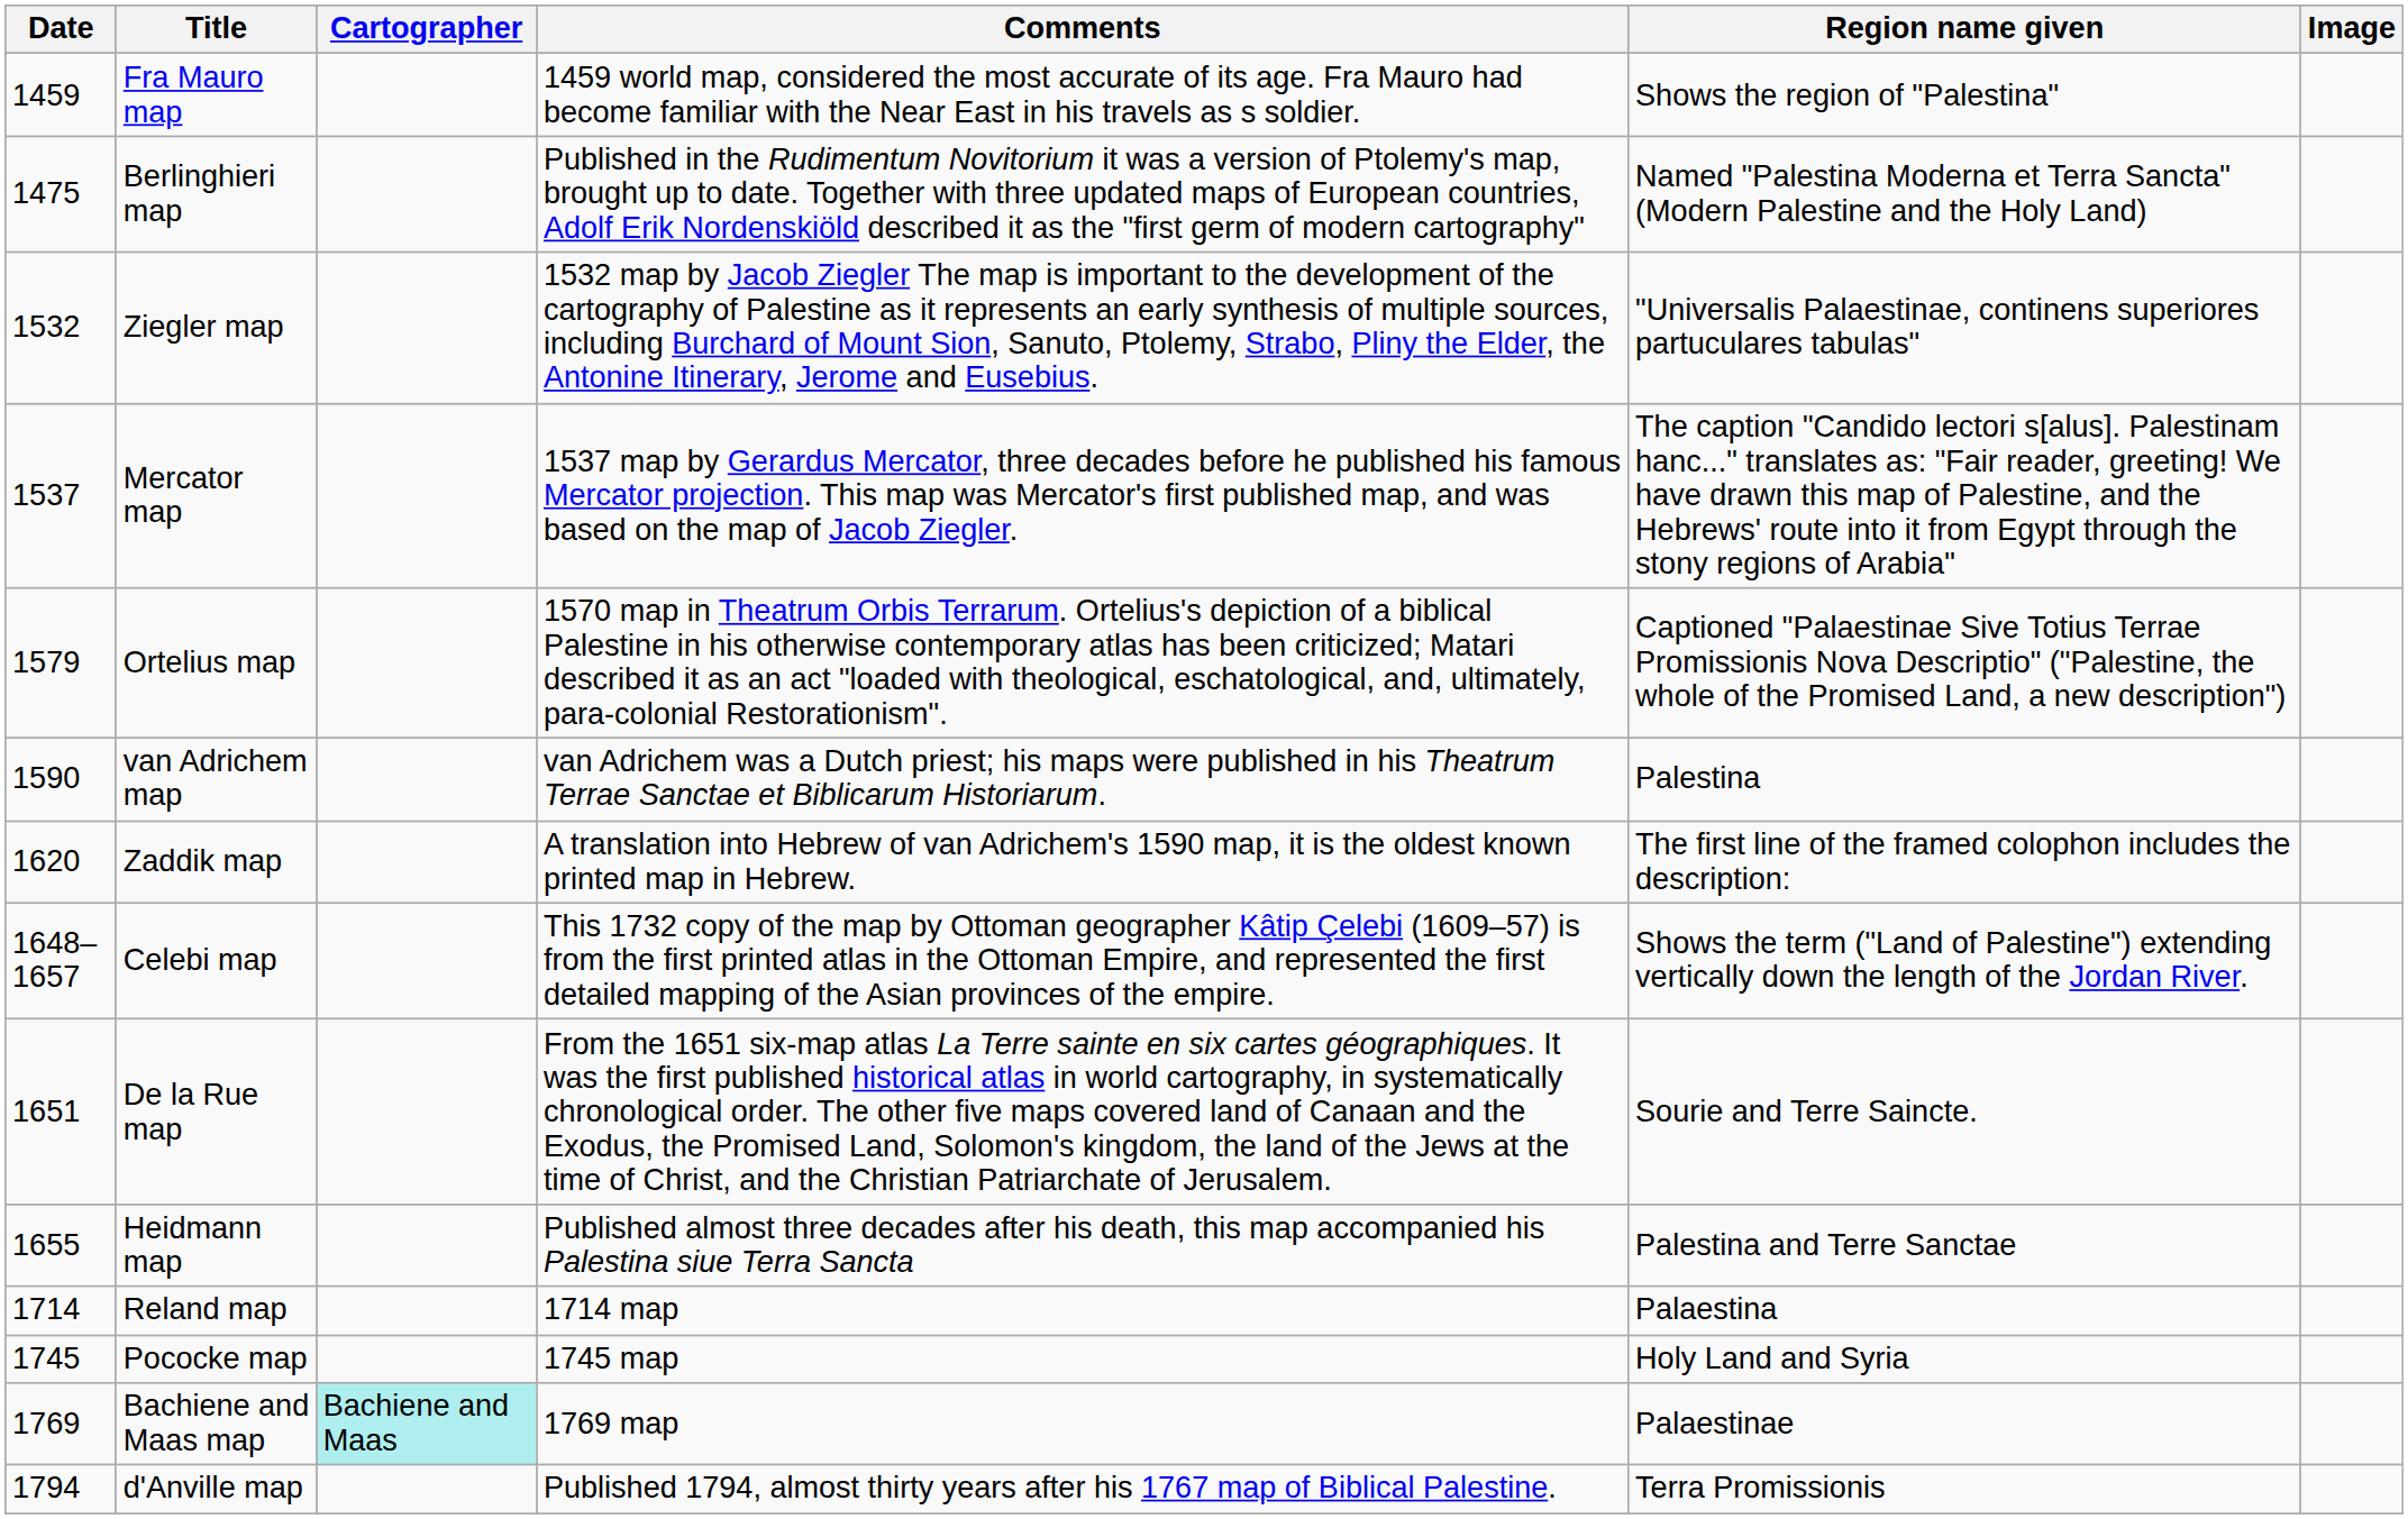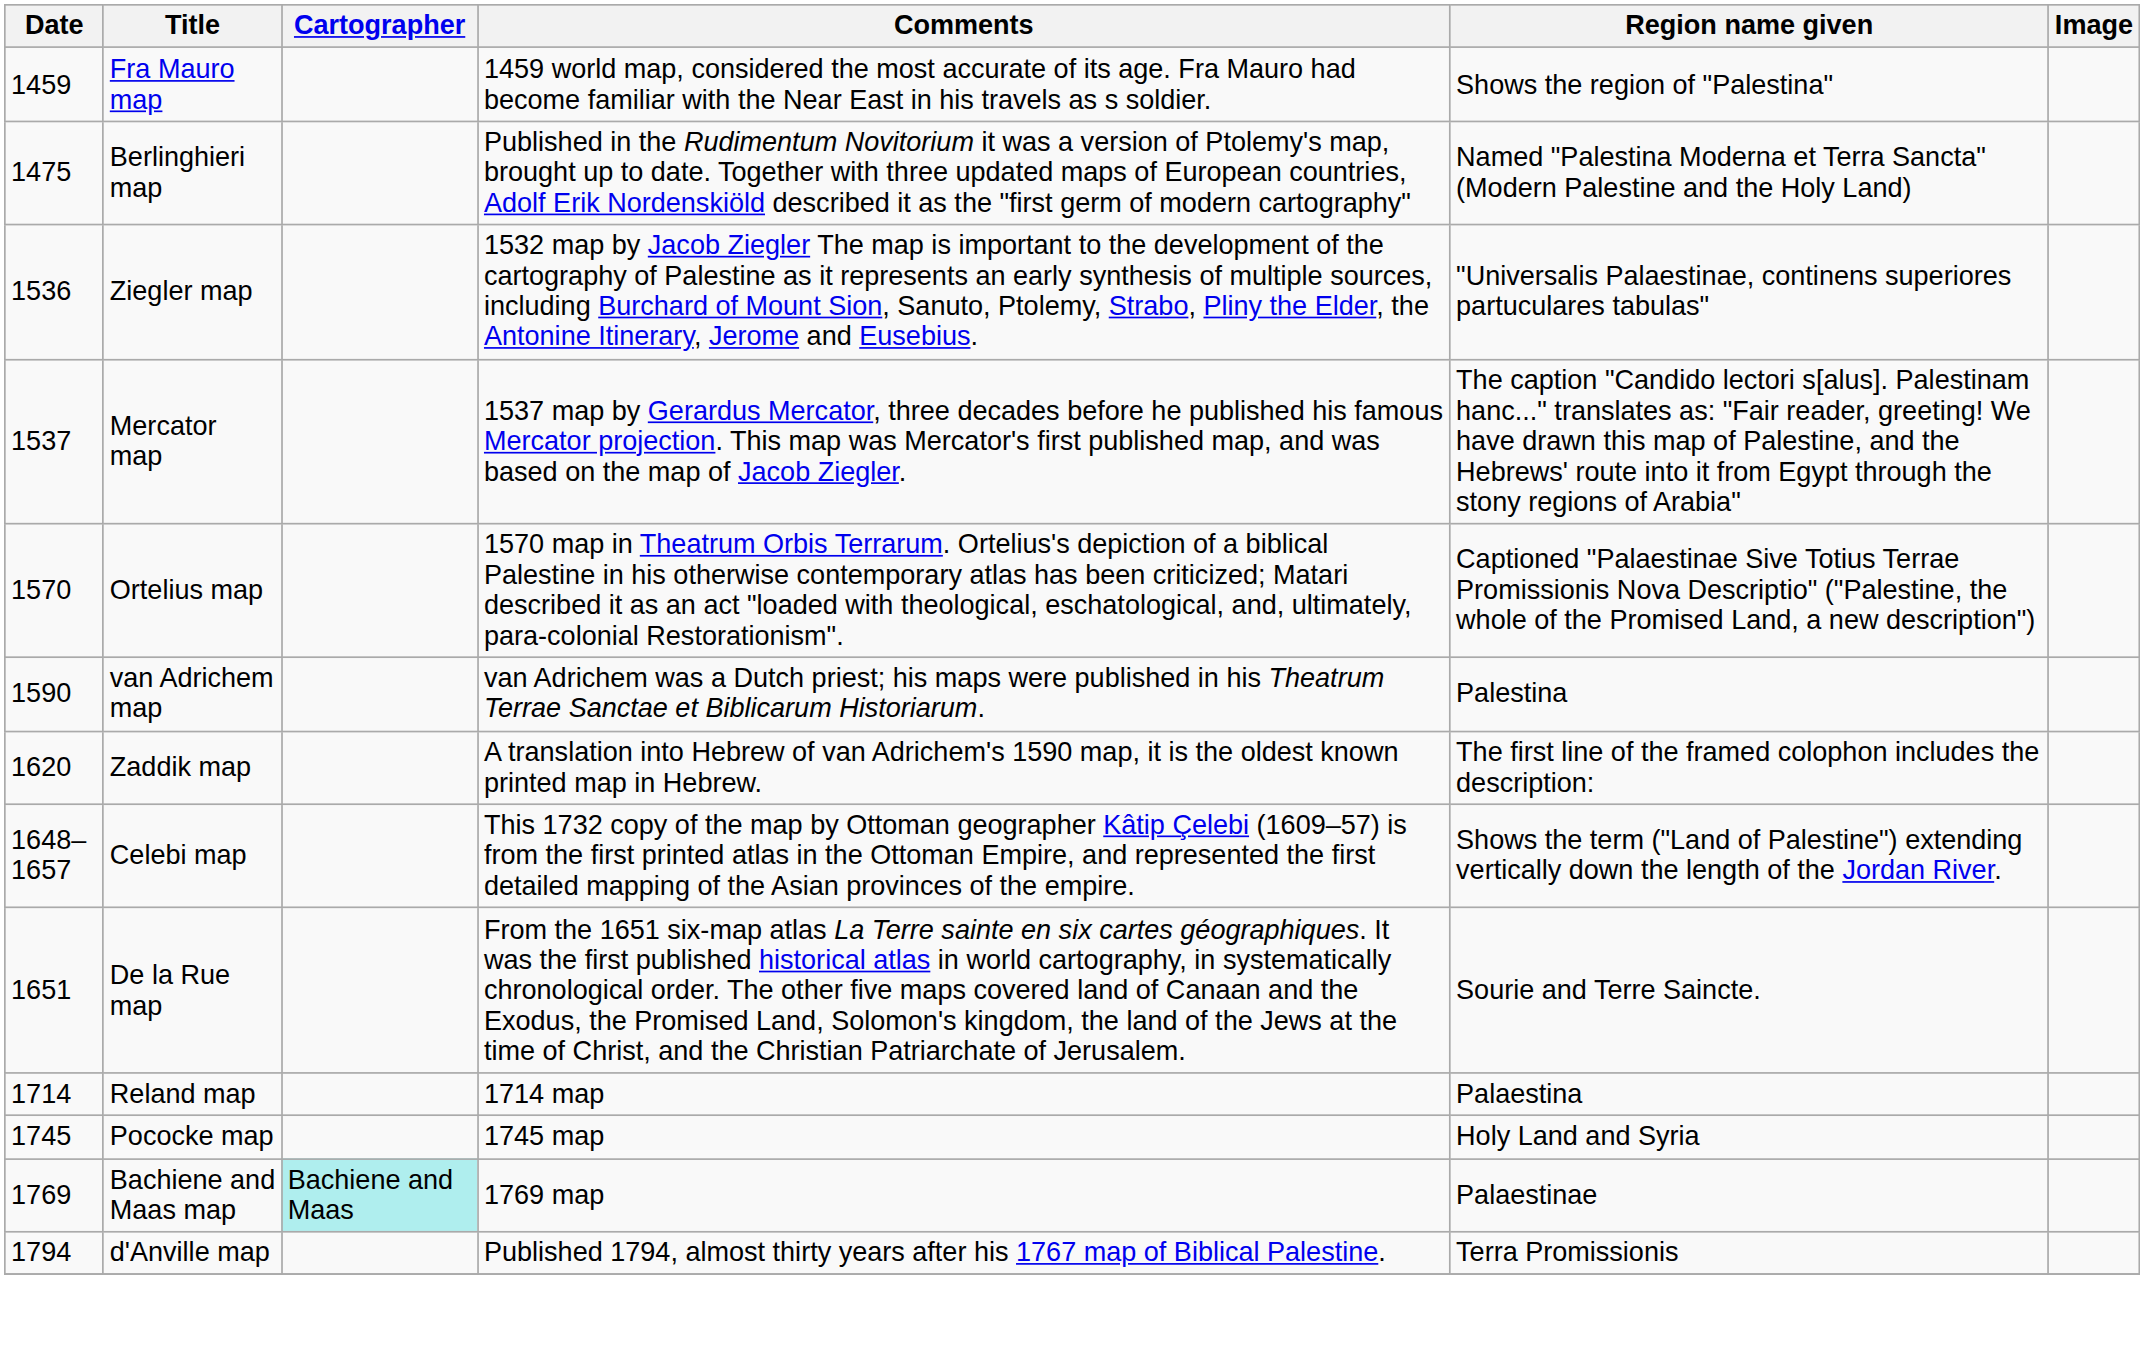Ziegler map | Date: 1532 -> 1536
Ortelius map | Date: 1579 -> 1570
- row: 1655 | Heidmann map | Published almost three decades after his death, this map accompanied his Palestina siue Terra Sancta | Palestina and Terre Sanctae
